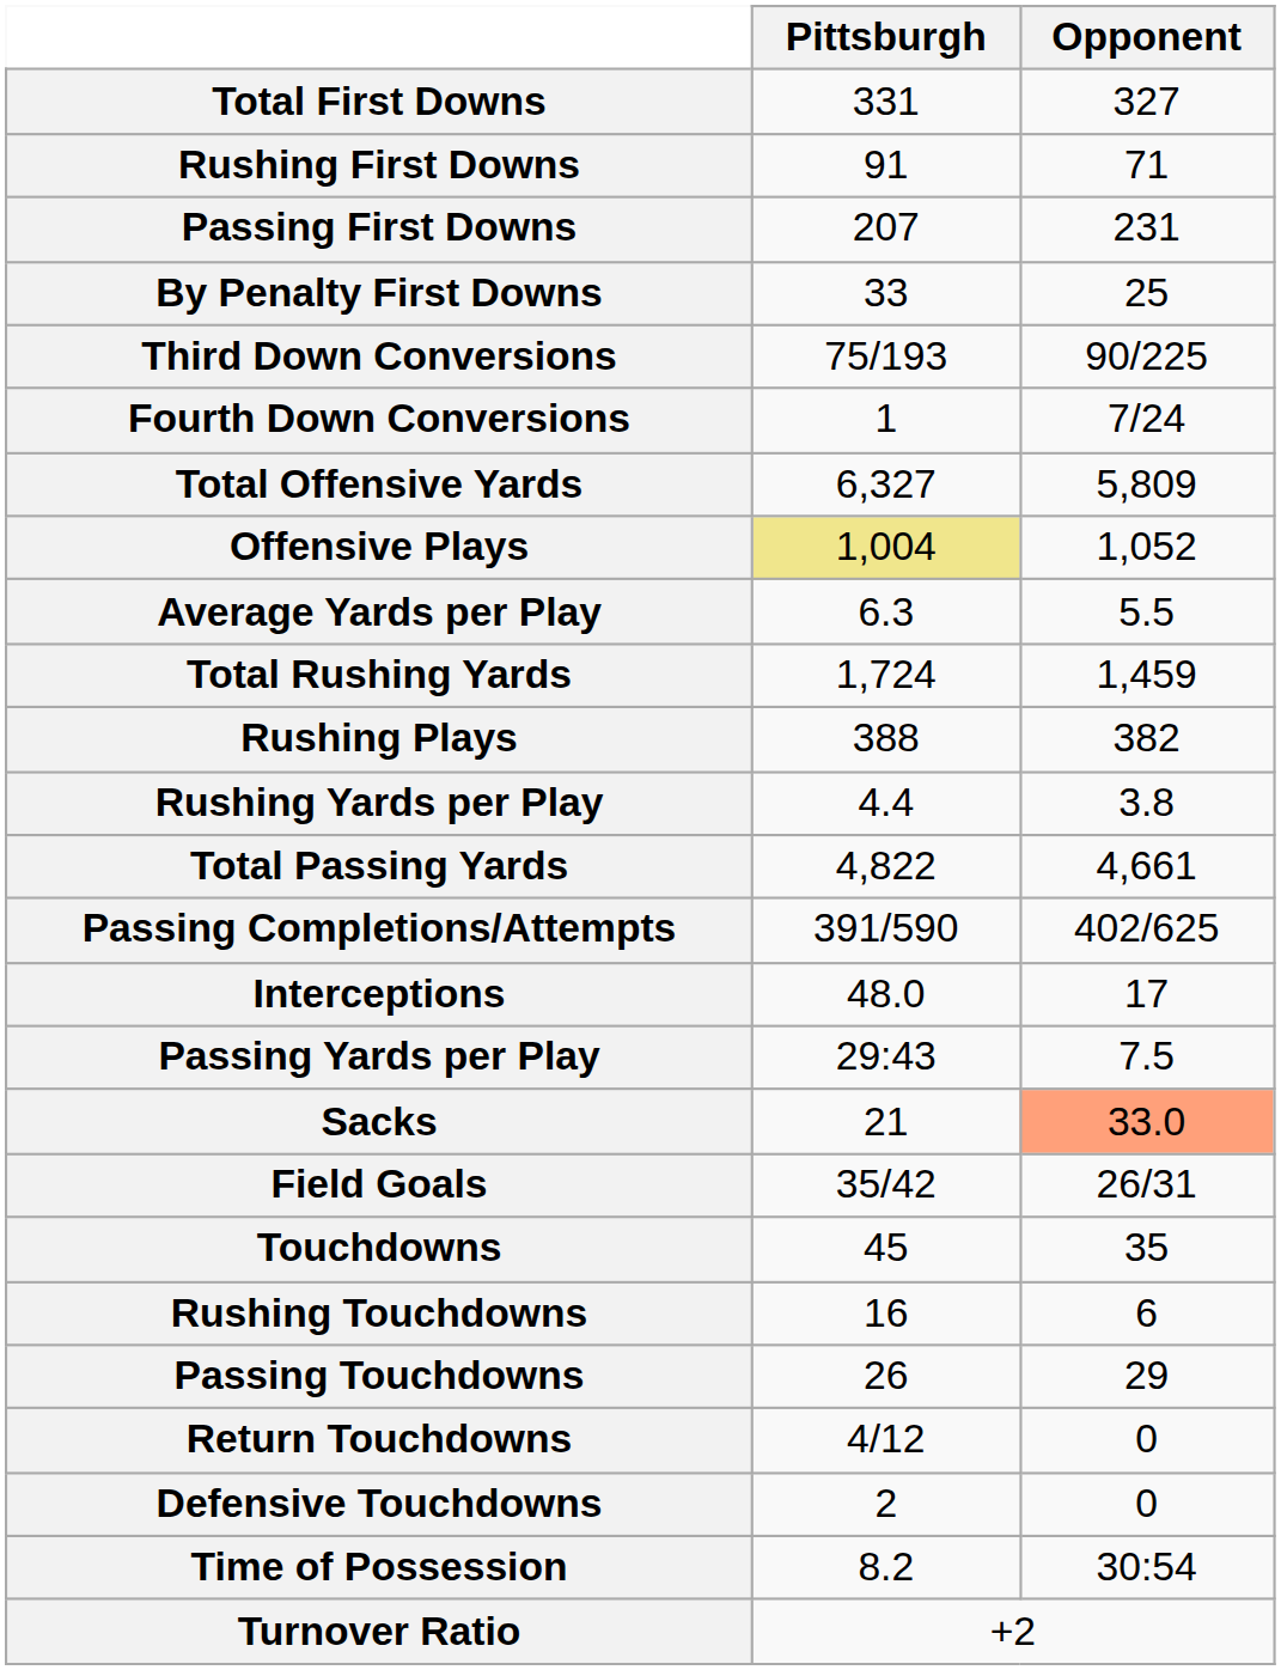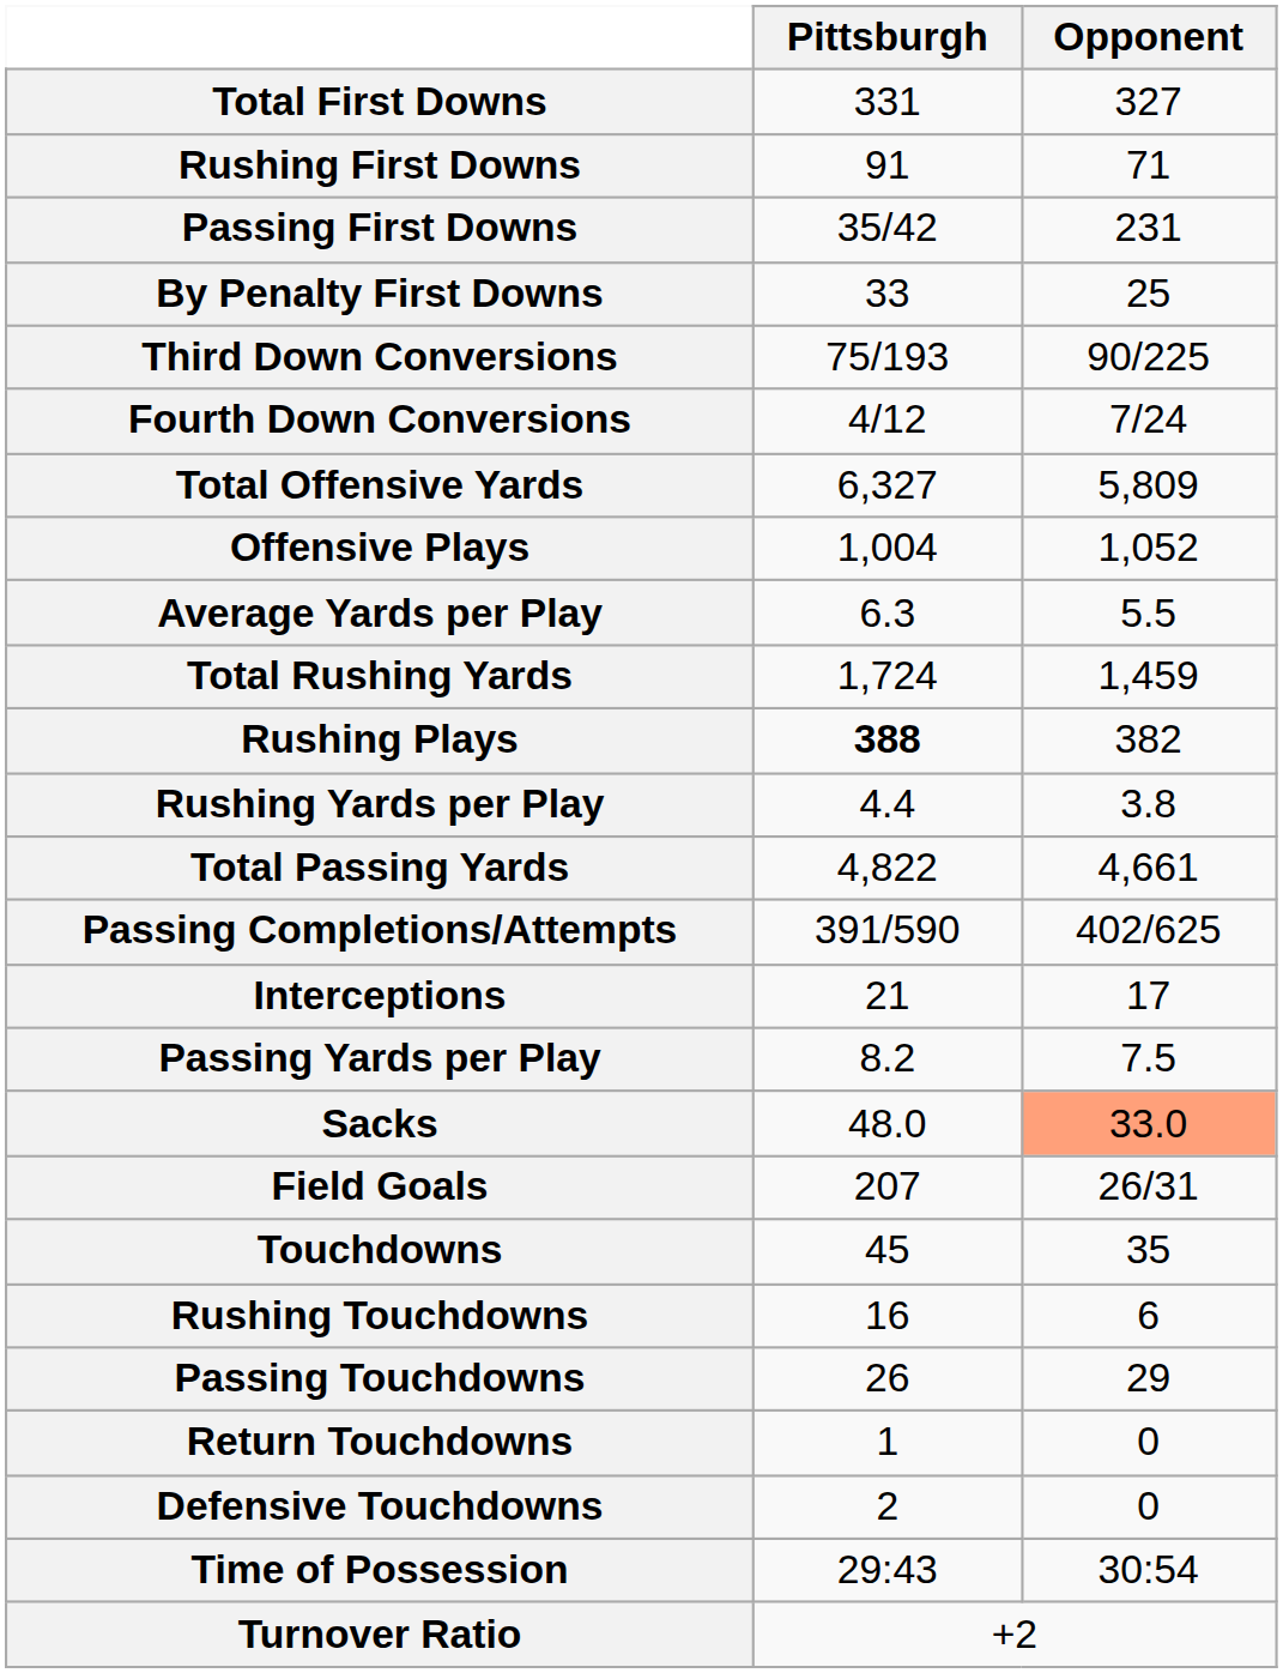Passing First Downs | Pittsburgh: 207 -> 35/42
Fourth Down Conversions | Pittsburgh: 1 -> 4/12
Offensive Plays | Pittsburgh: khaki background -> no background
Rushing Plays | Pittsburgh: normal -> bold
Interceptions | Pittsburgh: 48.0 -> 21
Passing Yards per Play | Pittsburgh: 29:43 -> 8.2
Sacks | Pittsburgh: 21 -> 48.0
Field Goals | Pittsburgh: 35/42 -> 207
Return Touchdowns | Pittsburgh: 4/12 -> 1
Time of Possession | Pittsburgh: 8.2 -> 29:43
